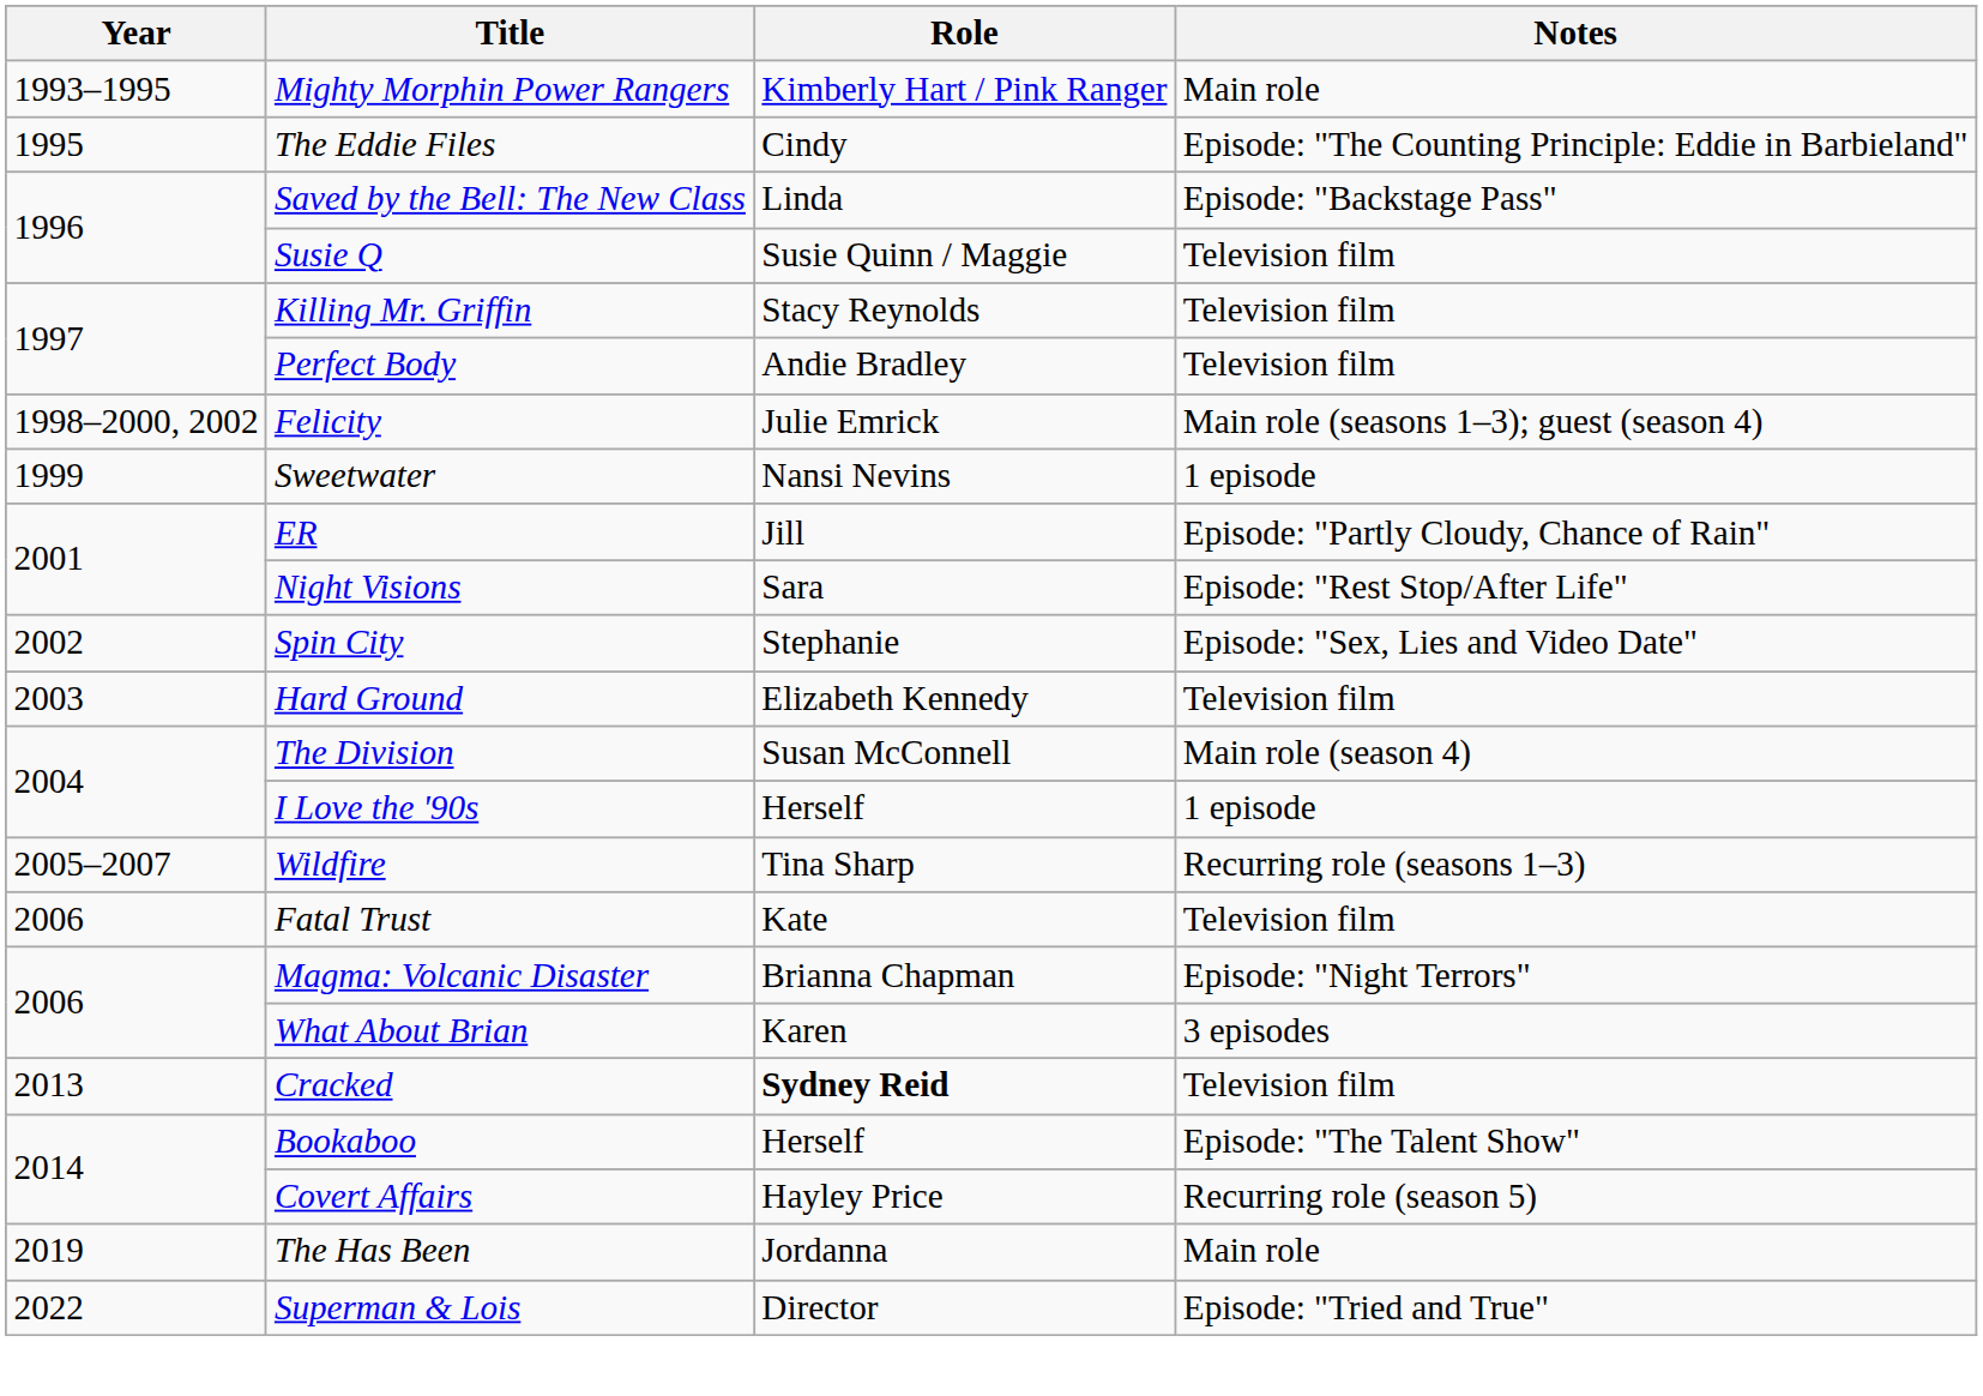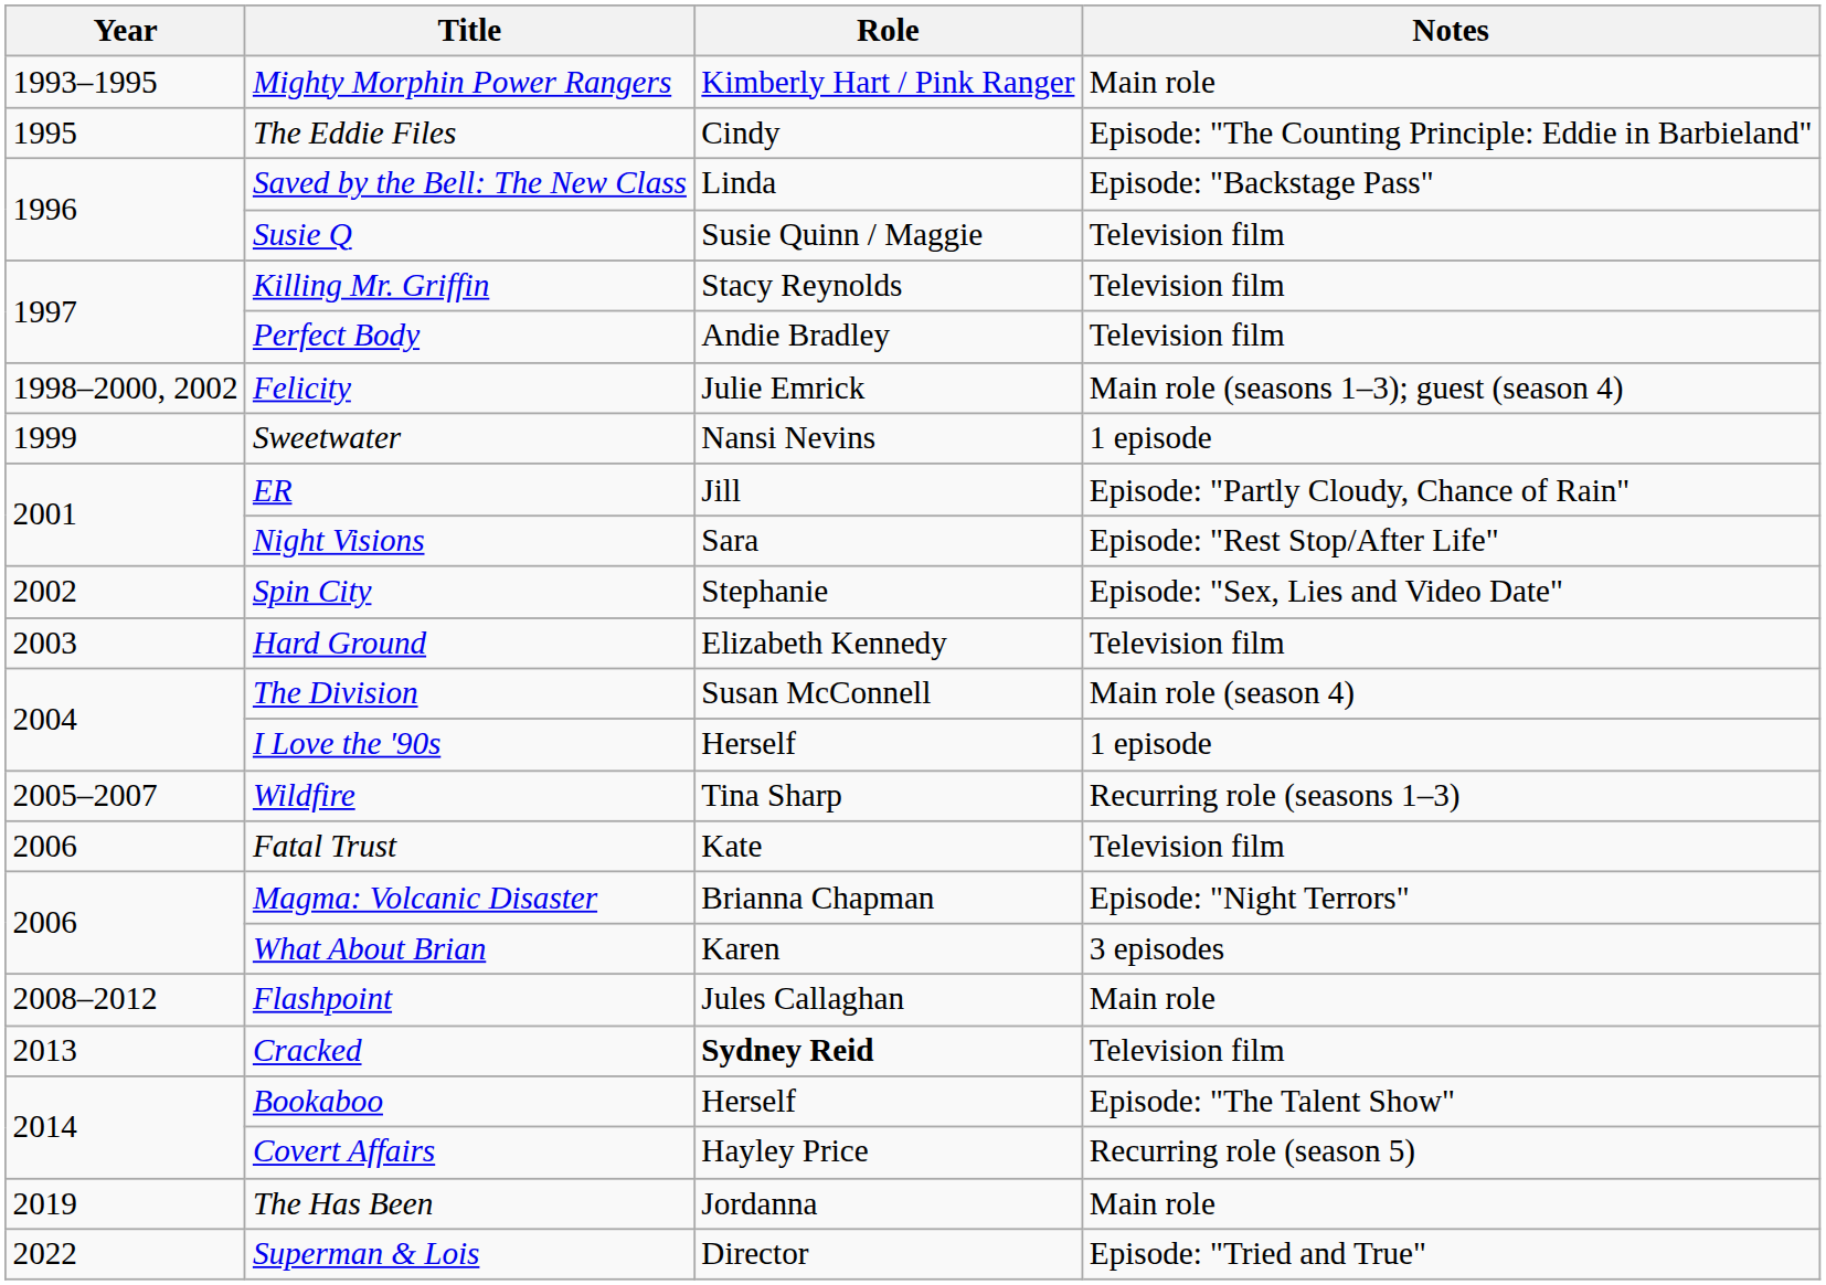+ row: 2008–2012 | Flashpoint | Jules Callaghan | Main role
